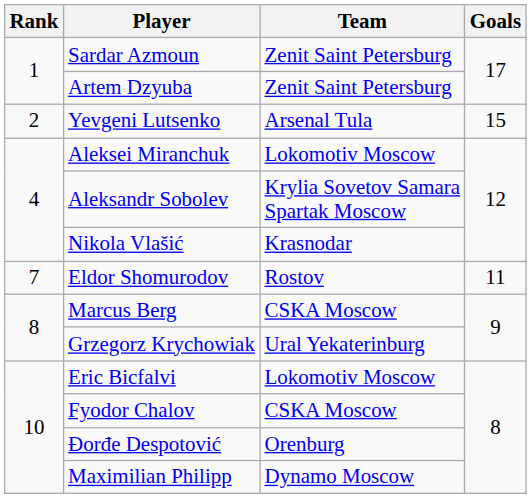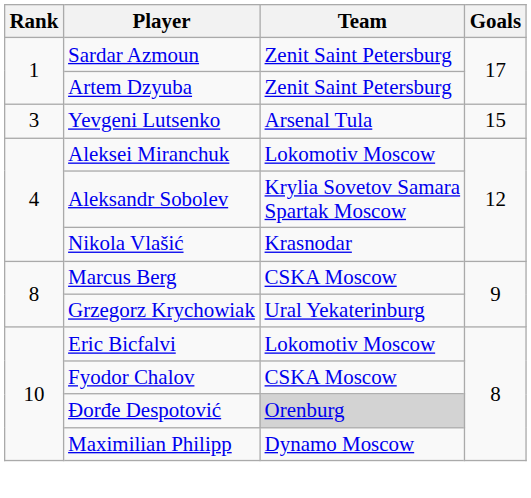Yevgeni Lutsenko | Rank: 2 -> 3
- row: 7 | Eldor Shomurodov | Rostov | 11
Đorđe Despotović | Team: no background -> lightgrey background
